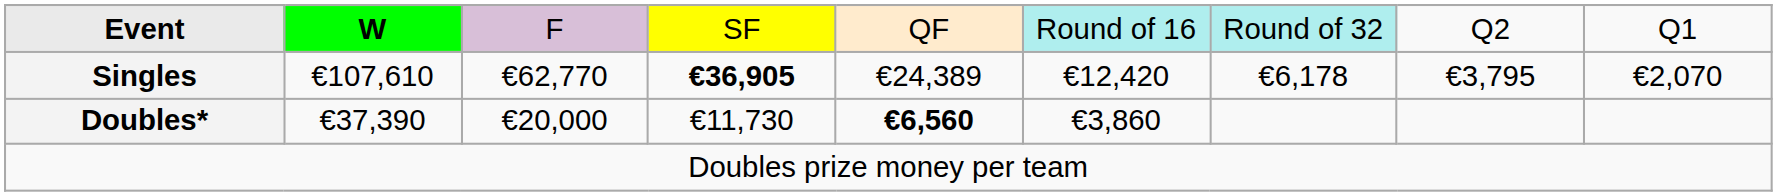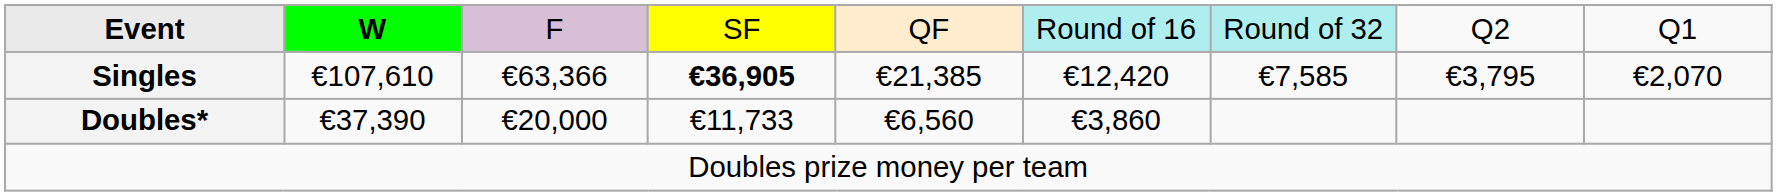Singles | column 3: €62,770 -> €63,366
Singles | column 5: €24,389 -> €21,385
Singles | column 7: €6,178 -> €7,585
Doubles* | column 4: €11,730 -> €11,733
Doubles* | column 5: bold -> normal
